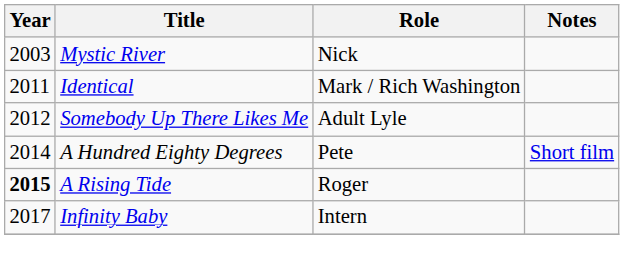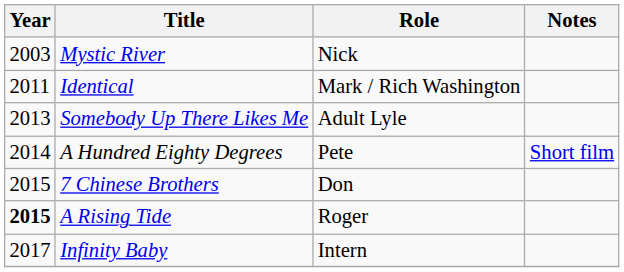Somebody Up There Likes Me | Year: 2012 -> 2013
+ row: 2015 | 7 Chinese Brothers | Don
